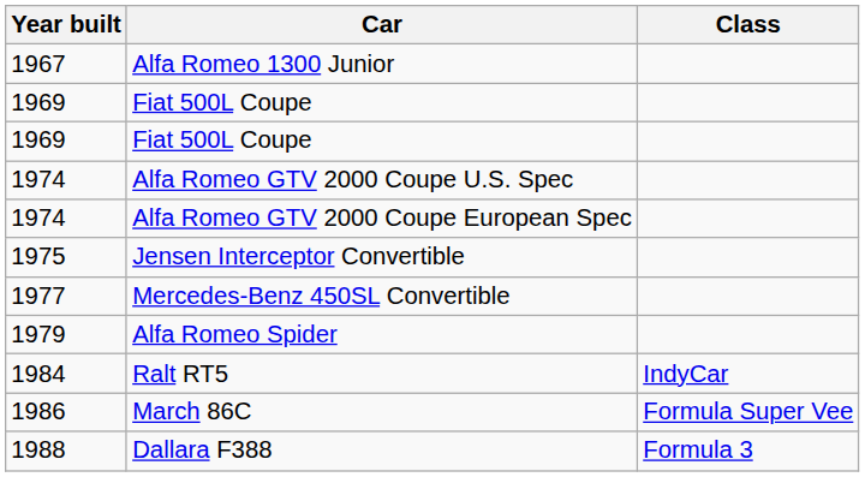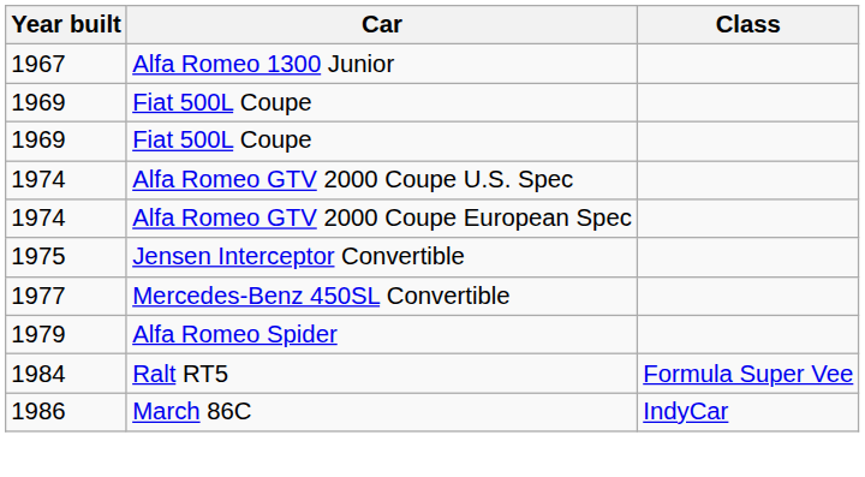Ralt RT5 | Class: IndyCar -> Formula Super Vee
March 86C | Class: Formula Super Vee -> IndyCar
- row: 1988 | Dallara F388 | Formula 3
